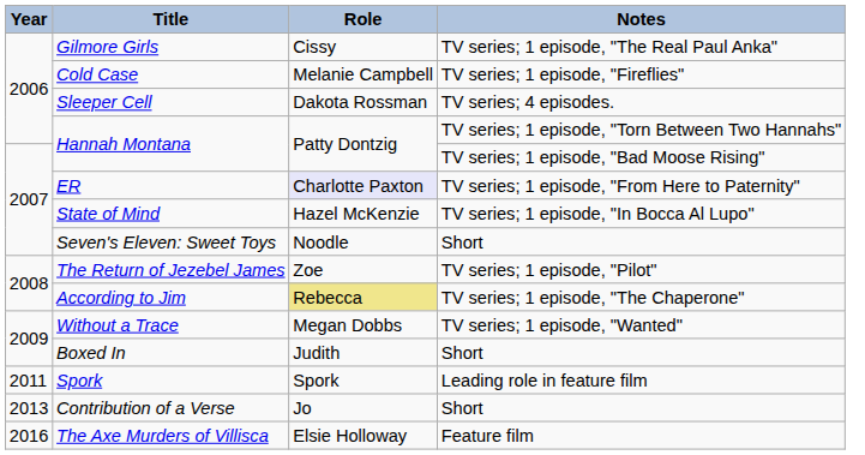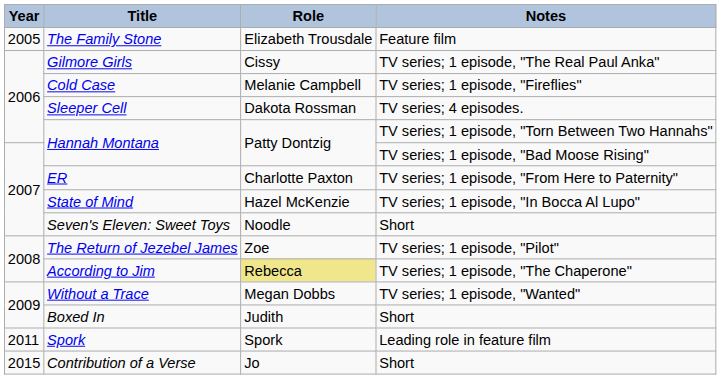+ row: 2005 | The Family Stone | Elizabeth Trousdale | Feature film
ER | Role: lavender background -> no background
Contribution of a Verse | Year: 2013 -> 2015
- row: 2016 | The Axe Murders of Villisca | Elsie Holloway | Feature film
